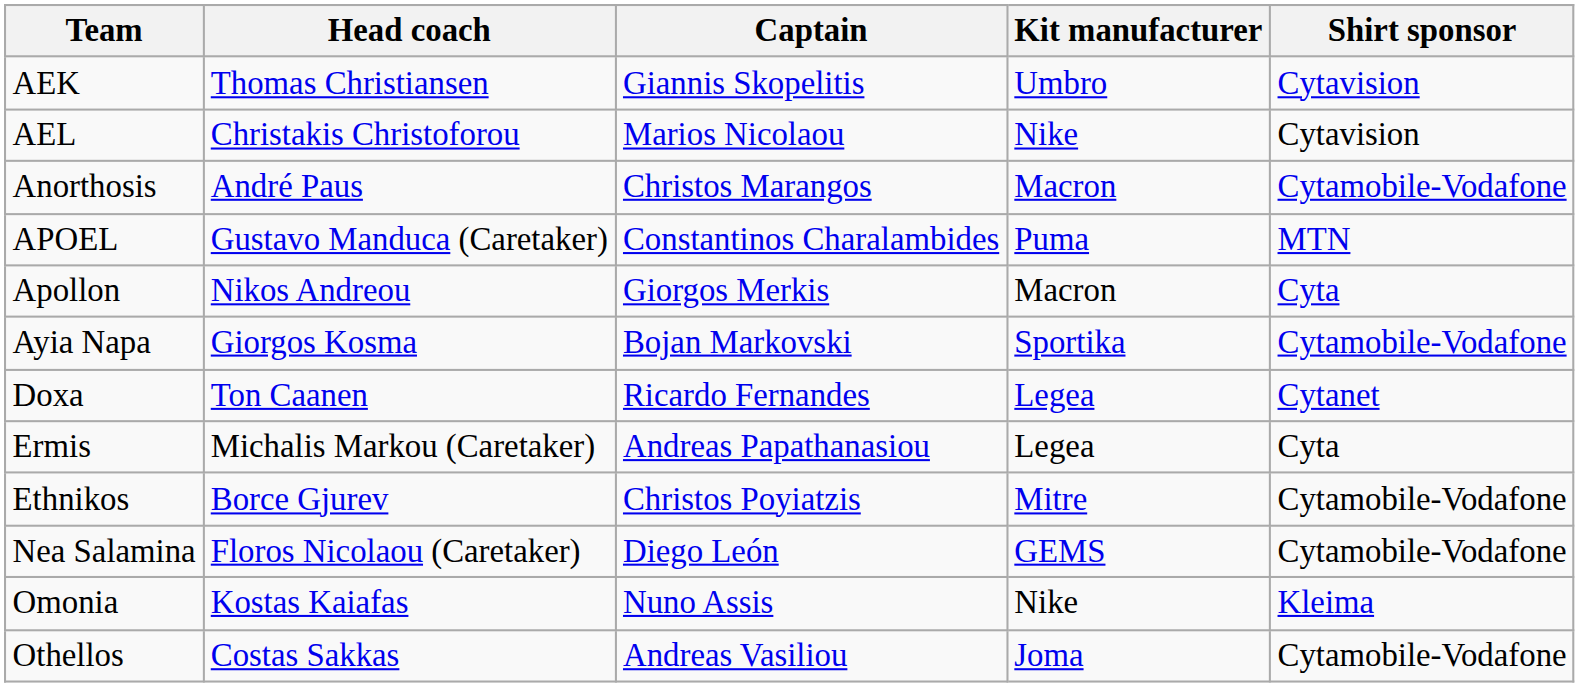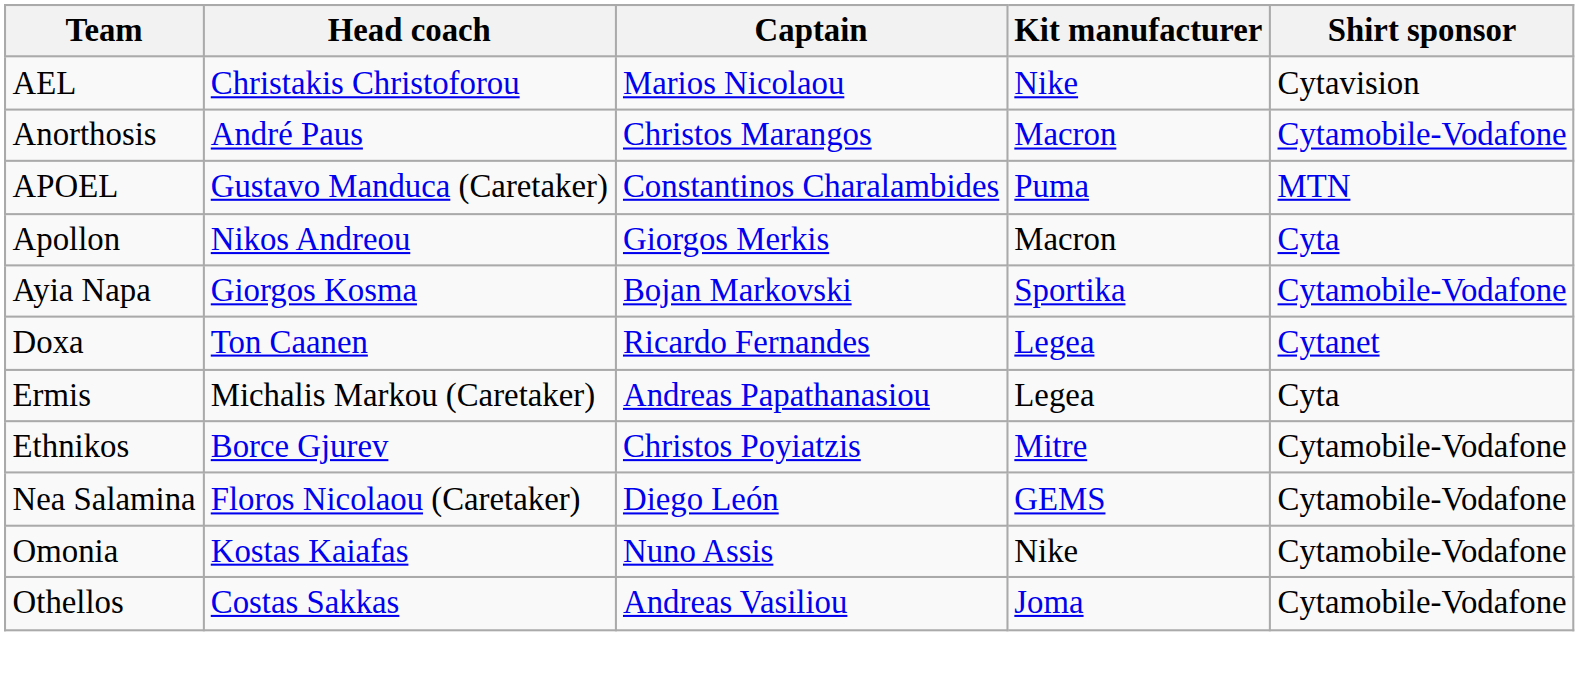- row: AEK | Thomas Christiansen | Giannis Skopelitis | Umbro | Cytavision
Omonia | Shirt sponsor: Kleima -> Cytamobile-Vodafone
